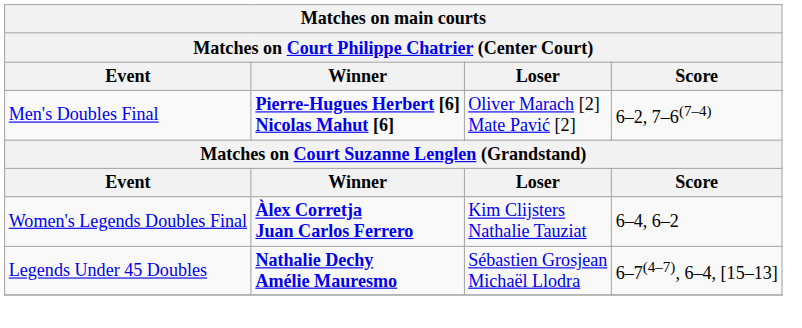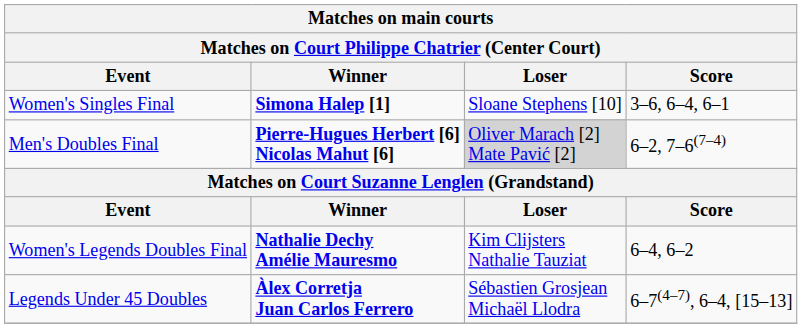+ row: Women's Singles Final | Simona Halep [1] | Sloane Stephens [10] | 3–6, 6–4, 6–1
Men's Doubles Final | Loser: no background -> lightgrey background
Women's Legends Doubles Final | Winner: Àlex Corretja Juan Carlos Ferrero -> Nathalie Dechy Amélie Mauresmo
Legends Under 45 Doubles | Winner: Nathalie Dechy Amélie Mauresmo -> Àlex Corretja Juan Carlos Ferrero
